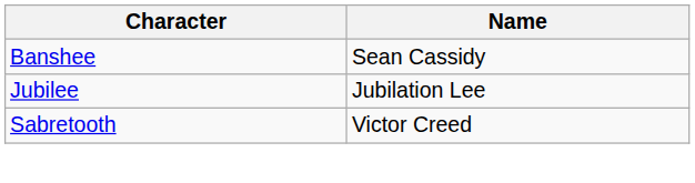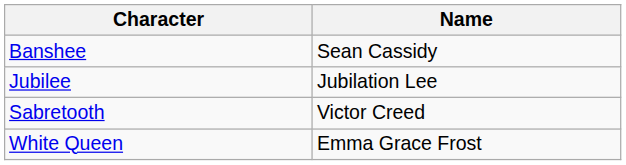+ row: White Queen | Emma Grace Frost
